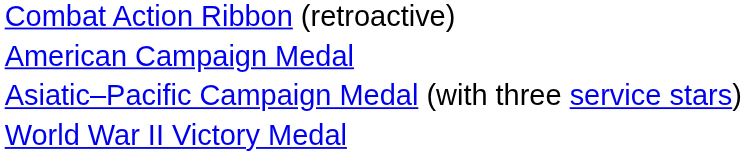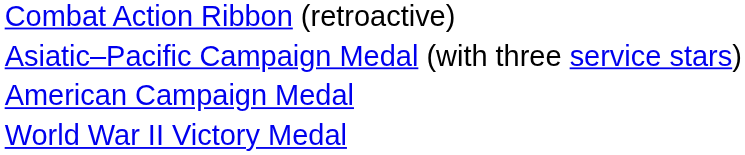rows swapped: American Campaign Medal <-> Asiatic–Pacific Campaign Medal (with three service stars)
